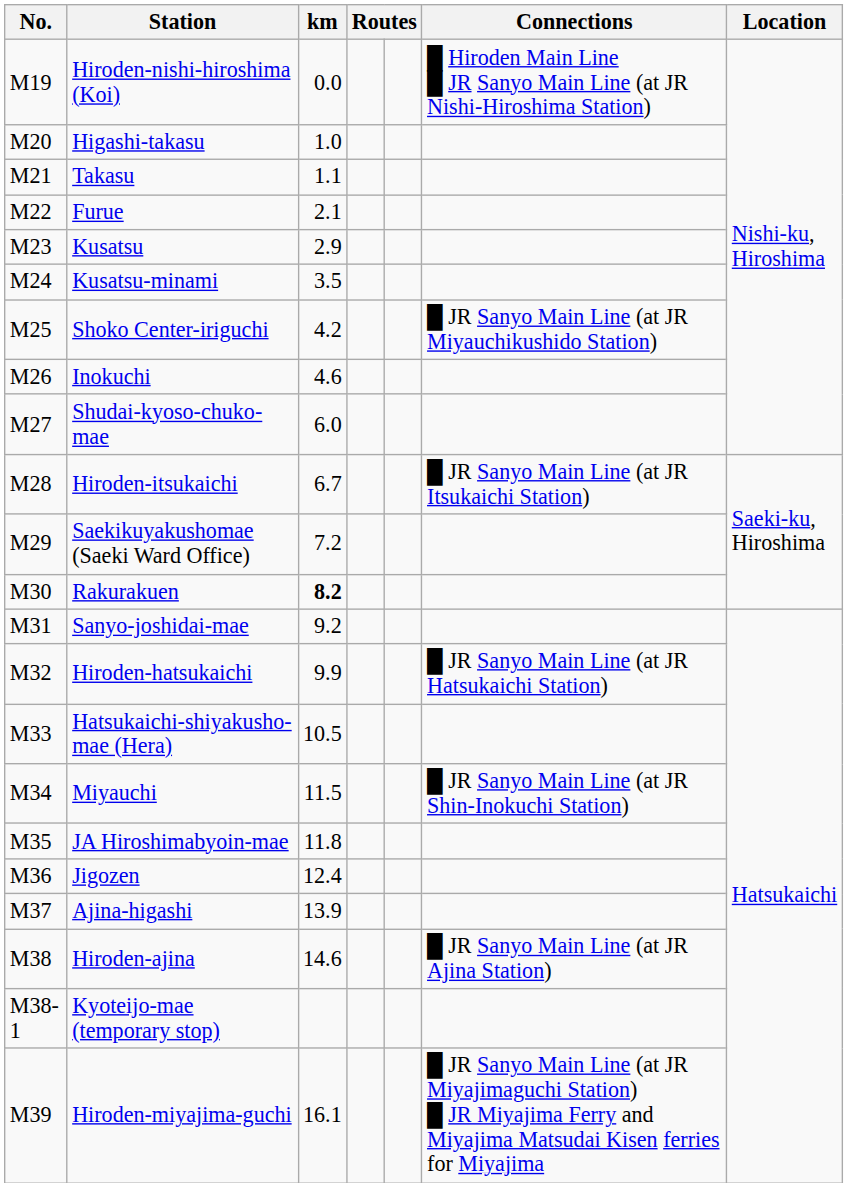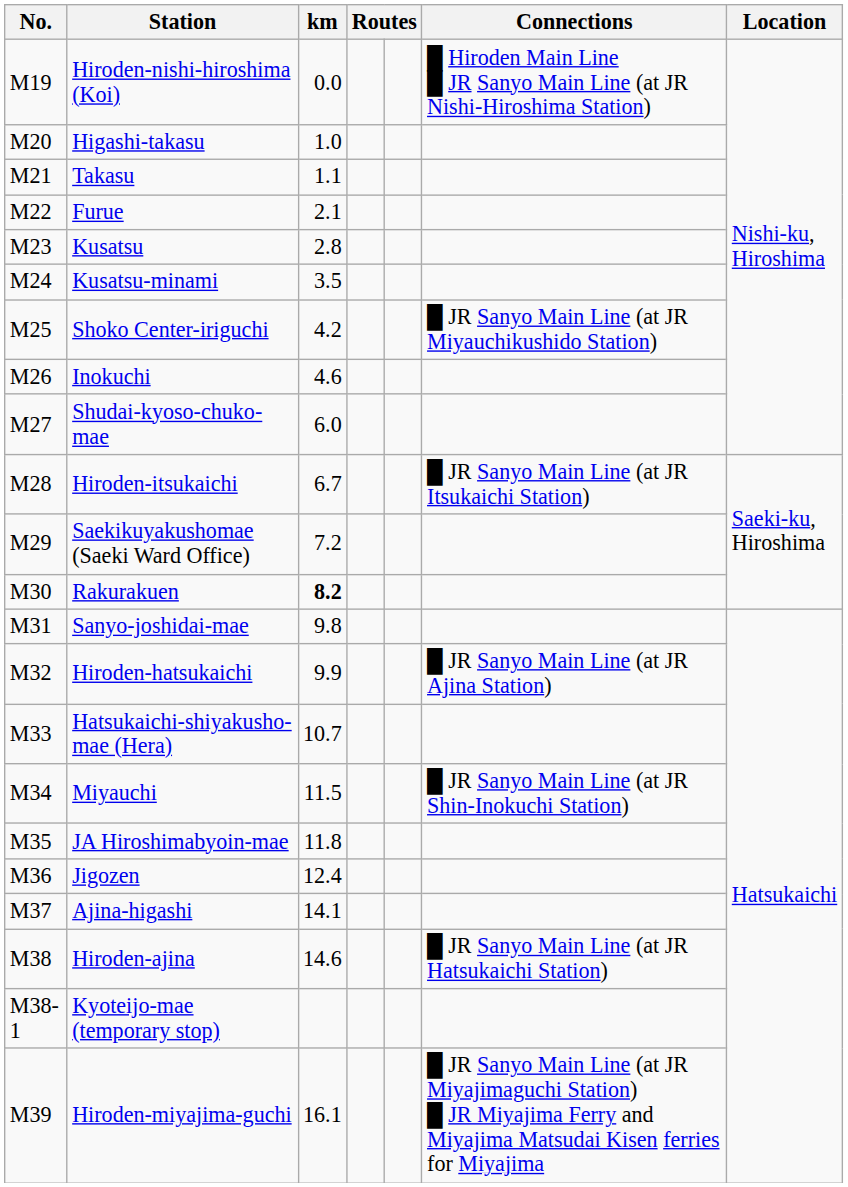Kusatsu | km: 2.9 -> 2.8
Sanyo-joshidai-mae | km: 9.2 -> 9.8
Hiroden-hatsukaichi | Connections: █ JR Sanyo Main Line (at JR Hatsukaichi Station) -> █ JR Sanyo Main Line (at JR Ajina Station)
Hatsukaichi-shiyakusho-mae (Hera) | km: 10.5 -> 10.7
Ajina-higashi | km: 13.9 -> 14.1
Hiroden-ajina | Connections: █ JR Sanyo Main Line (at JR Ajina Station) -> █ JR Sanyo Main Line (at JR Hatsukaichi Station)
